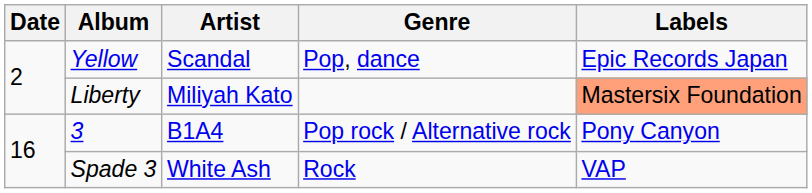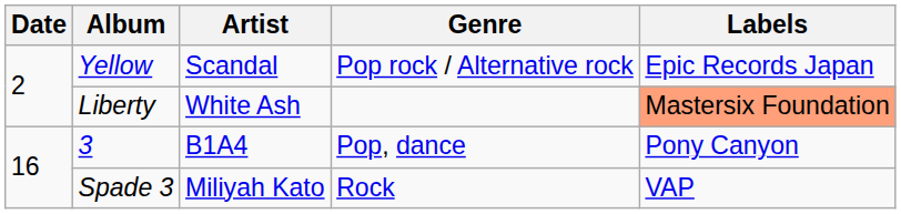Yellow | Genre: Pop, dance -> Pop rock / Alternative rock
Liberty | Artist: Miliyah Kato -> White Ash
3 | Genre: Pop rock / Alternative rock -> Pop, dance
Spade 3 | Artist: White Ash -> Miliyah Kato
